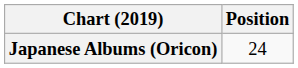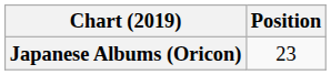Japanese Albums (Oricon) | Position: 24 -> 23
